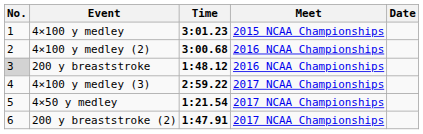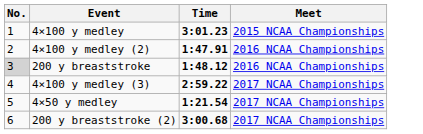- column: Date
4×100 y medley (2) | Time: 3:00.68 -> 1:47.91
200 y breaststroke (2) | Time: 1:47.91 -> 3:00.68
